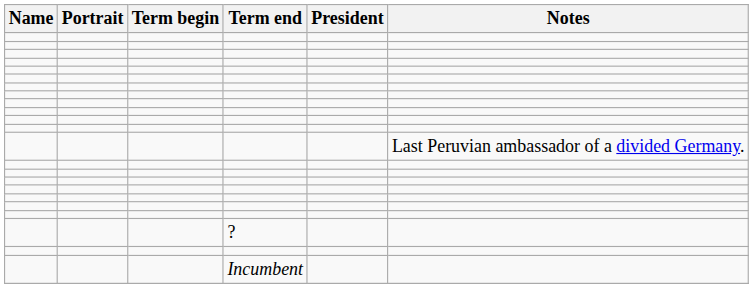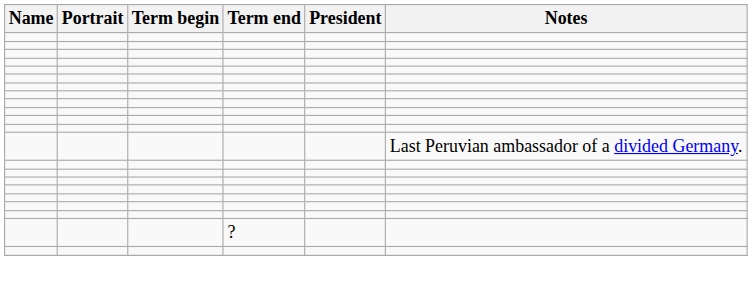- row: Incumbent
